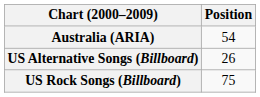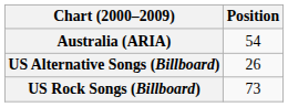US Rock Songs (Billboard) | Position: 75 -> 73
